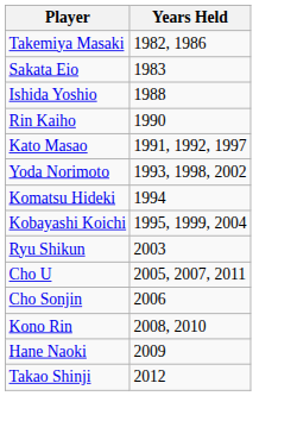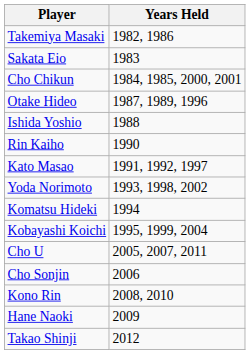+ row: Cho Chikun | 1984, 1985, 2000, 2001
+ row: Otake Hideo | 1987, 1989, 1996
- row: Ryu Shikun | 2003
